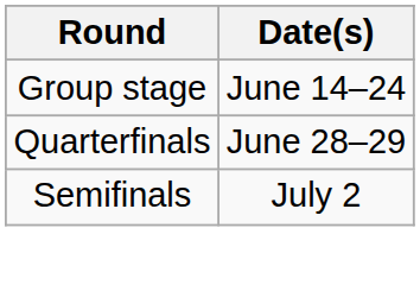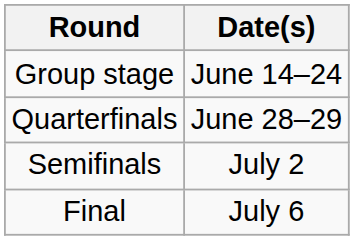+ row: Final | July 6
